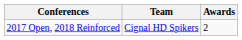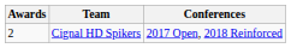columns swapped: Awards <-> Conferences
